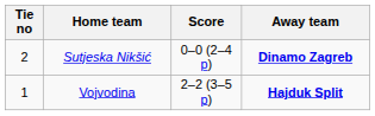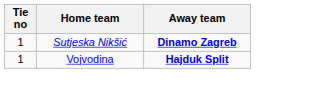- column: Score | 0–0 (2–4 p) | 2–2 (3–5 p)
Sutjeska Nikšić | Tie no: 2 -> 1
